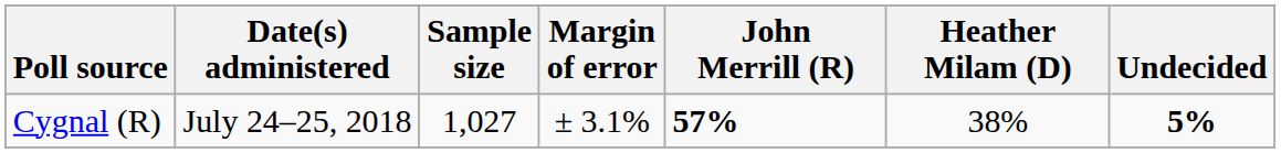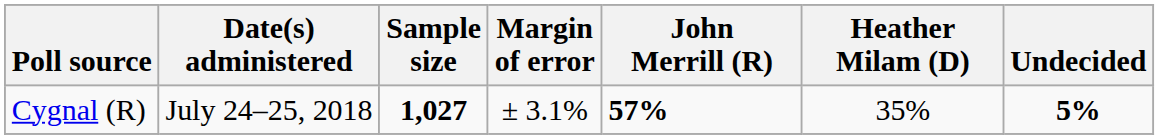Cygnal (R) | Sample size: normal -> bold
Cygnal (R) | Heather Milam (D): 38% -> 35%
